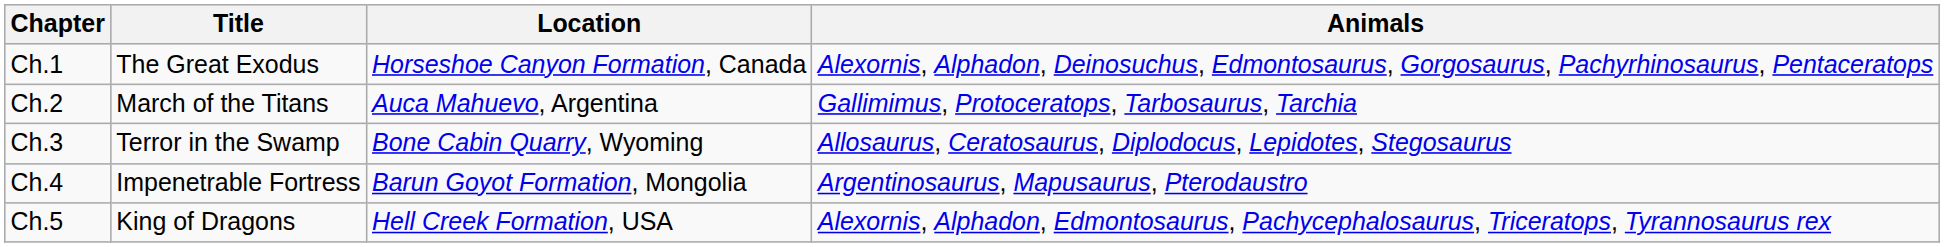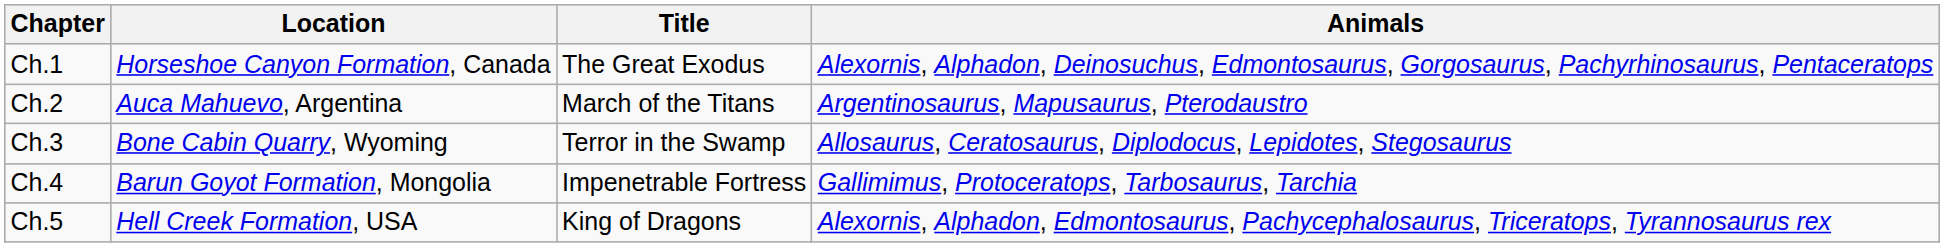columns swapped: Title <-> Location
Ch.2 | Animals: Gallimimus, Protoceratops, Tarbosaurus, Tarchia -> Argentinosaurus, Mapusaurus, Pterodaustro
Ch.4 | Animals: Argentinosaurus, Mapusaurus, Pterodaustro -> Gallimimus, Protoceratops, Tarbosaurus, Tarchia
